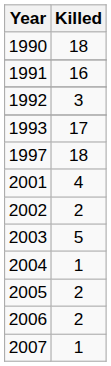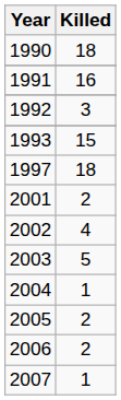1993 | Killed: 17 -> 15
2001 | Killed: 4 -> 2
2002 | Killed: 2 -> 4
